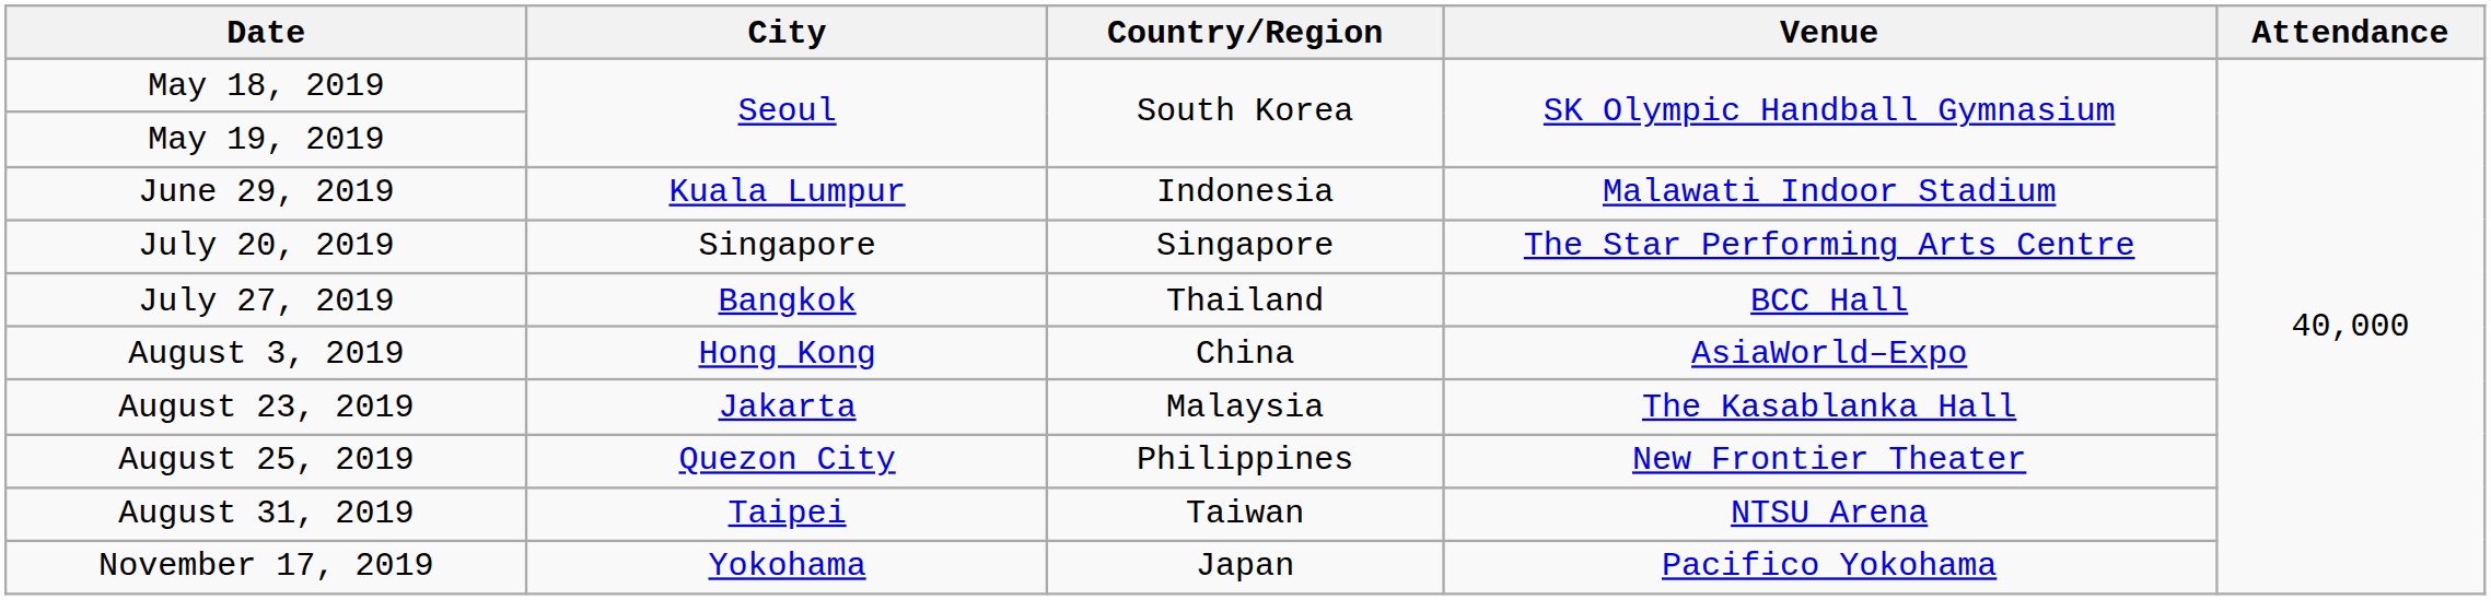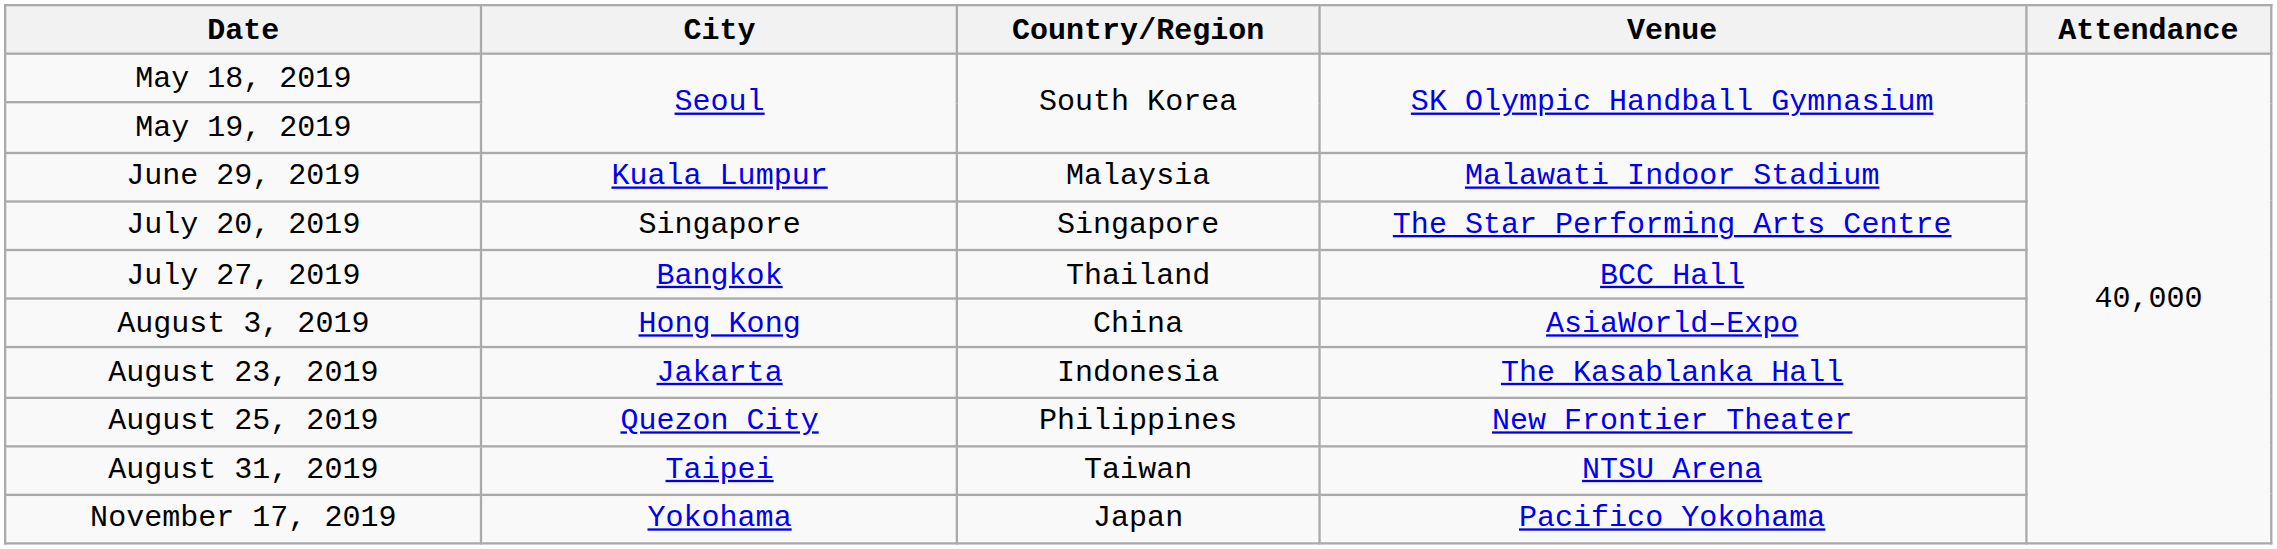June 29, 2019 | Country/Region: Indonesia -> Malaysia
August 23, 2019 | Country/Region: Malaysia -> Indonesia
